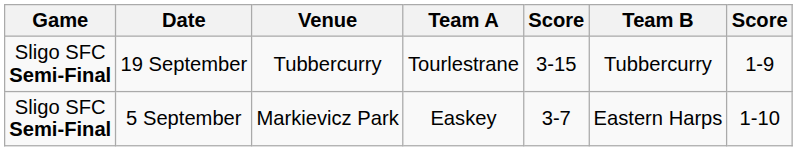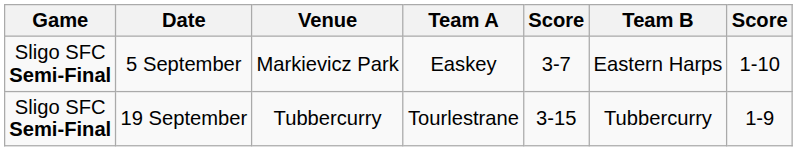rows swapped: 5 September <-> 19 September
